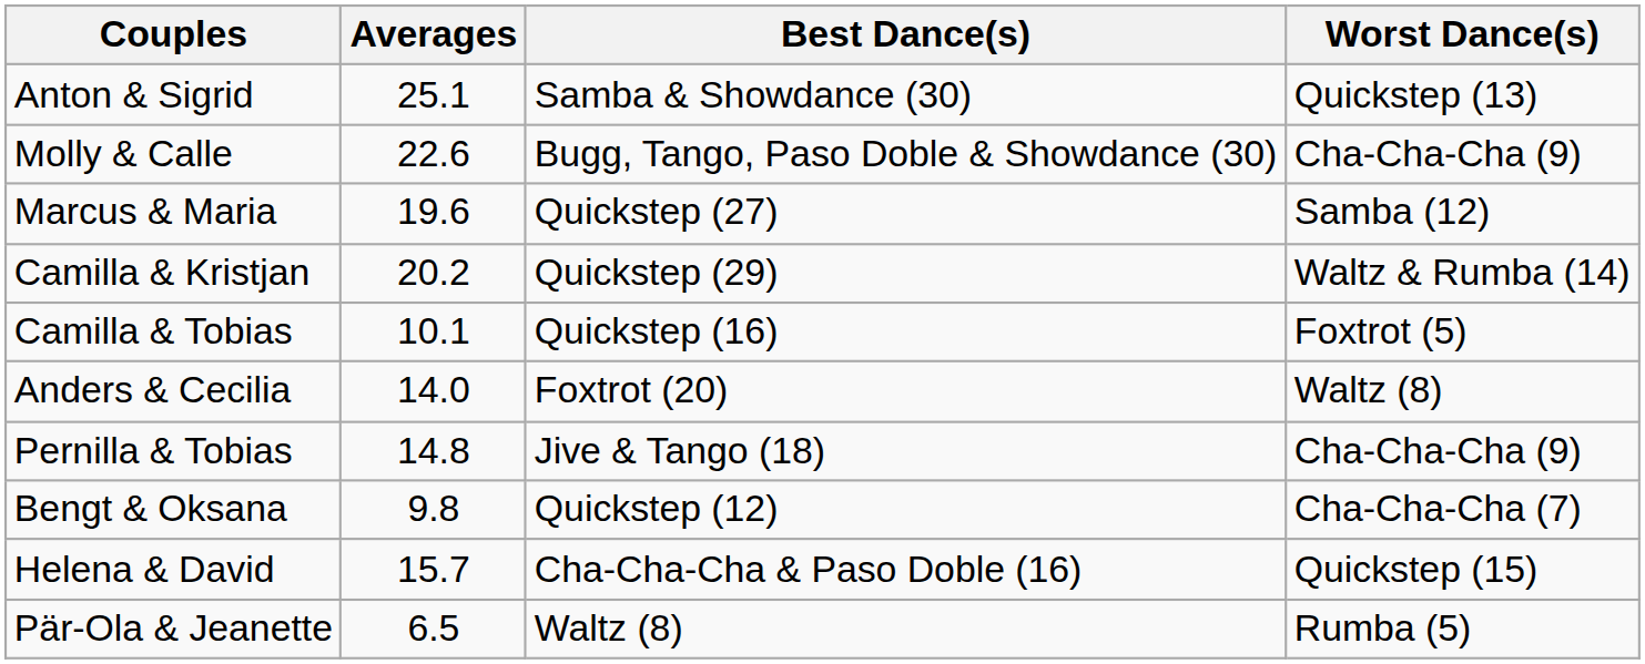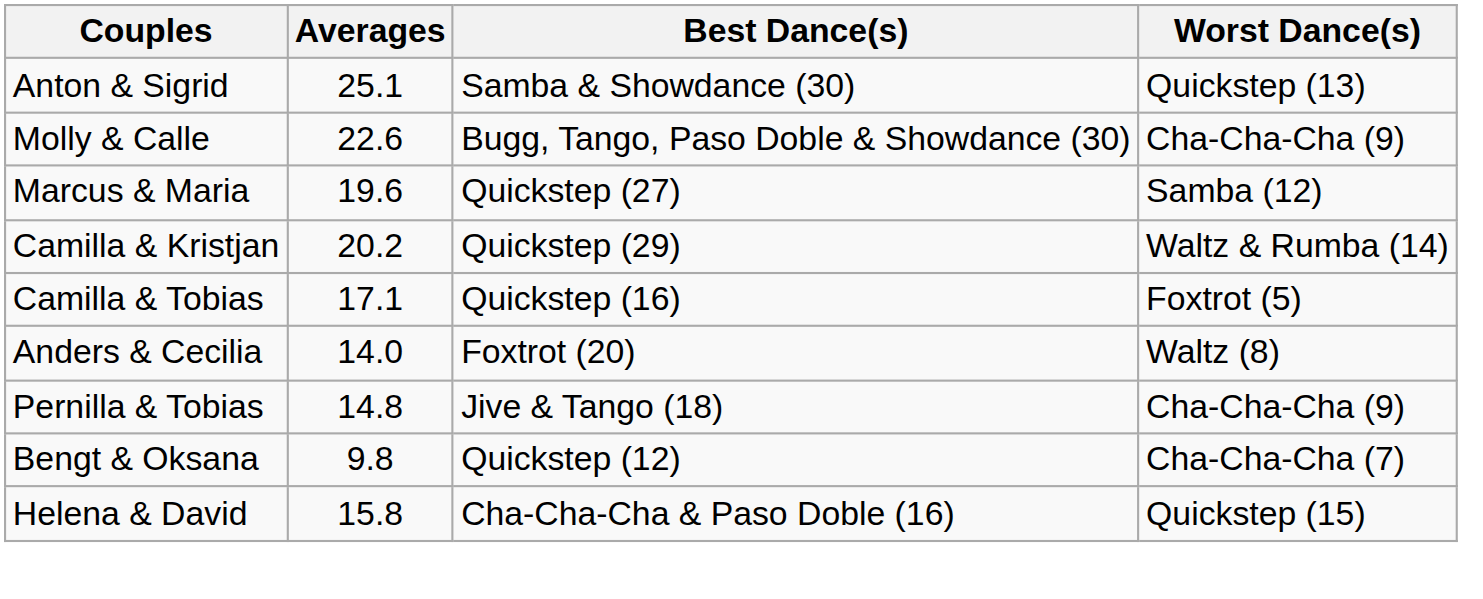Camilla & Tobias | Averages: 10.1 -> 17.1
Helena & David | Averages: 15.7 -> 15.8
- row: Pär-Ola & Jeanette | 6.5 | Waltz (8) | Rumba (5)
